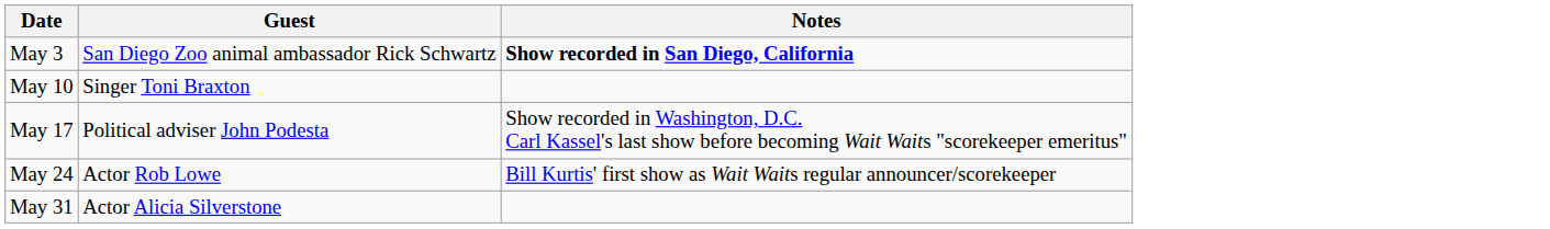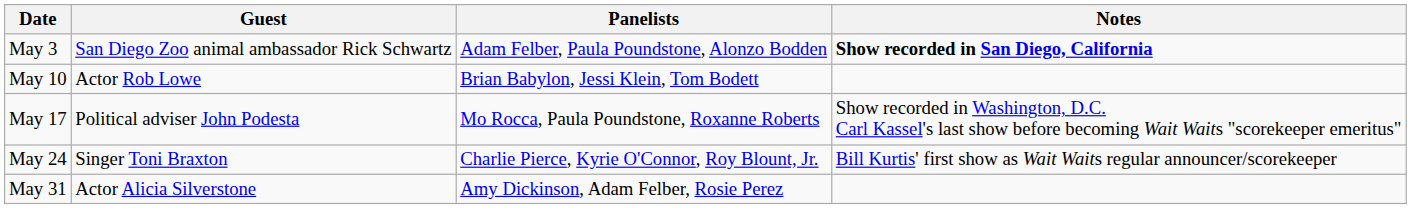+ column: Panelists | Adam Felber, Paula Poundstone, Alonzo Bodden | Brian Babylon, Jessi Klein, Tom Bodett | Mo Rocca, Paula Poundstone, Roxanne Roberts | Charlie Pierce, Kyrie O'Connor, Roy Blount, Jr. | Amy Dickinson, Adam Felber, Rosie Perez
May 10 | Guest: Singer Toni Braxton -> Actor Rob Lowe
May 24 | Guest: Actor Rob Lowe -> Singer Toni Braxton
